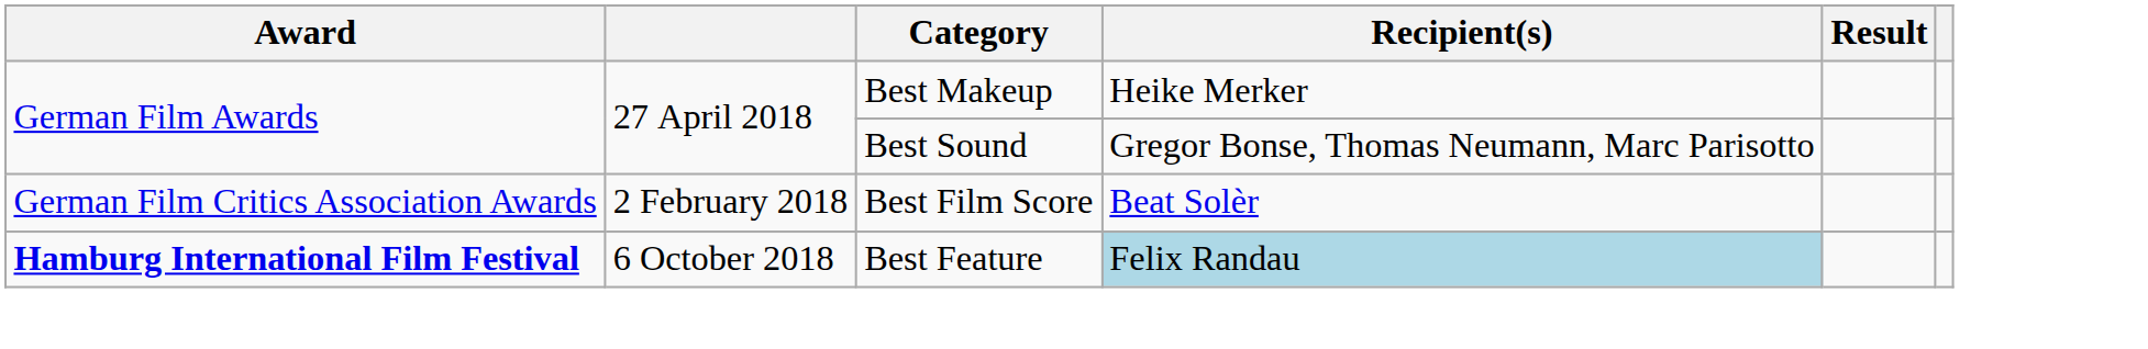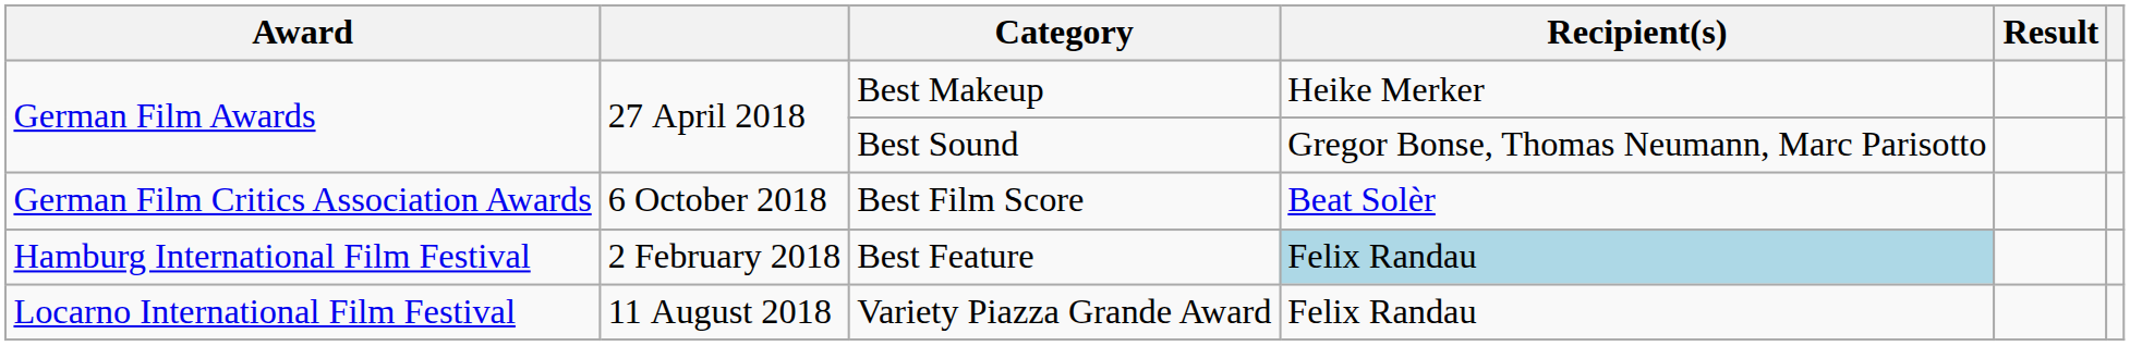Best Film Score | column 2: 2 February 2018 -> 6 October 2018
Best Feature | Award: bold -> normal
Best Feature | column 2: 6 October 2018 -> 2 February 2018
+ row: Locarno International Film Festival | 11 August 2018 | Variety Piazza Grande Award | Felix Randau
